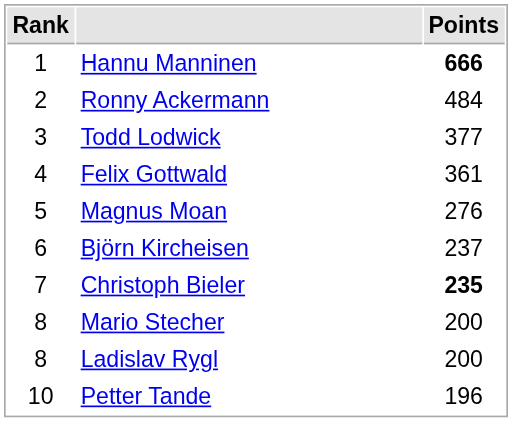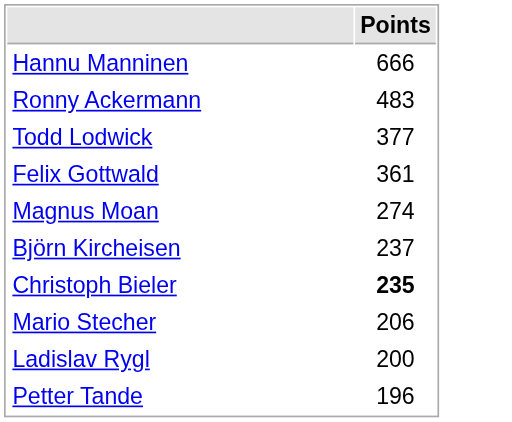- column: Rank | 1 | 2 | 3 | 4 | 5 | 6 | 7 | 8 | 8 | 10
Hannu Manninen | Points: bold -> normal
Ronny Ackermann | Points: 484 -> 483
Magnus Moan | Points: 276 -> 274
Mario Stecher | Points: 200 -> 206
